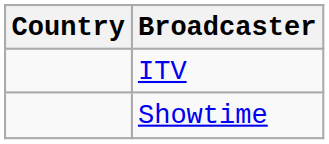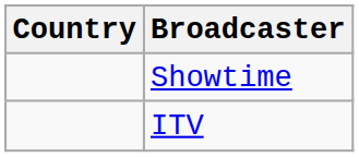rows swapped: ITV <-> Showtime
